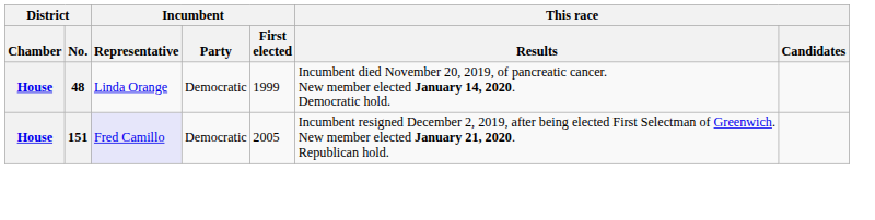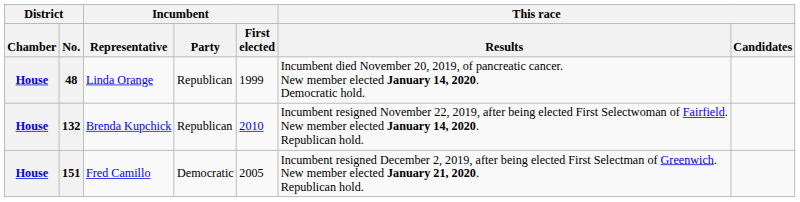48 | Incumbent / Party: Democratic -> Republican
+ row: House | 132 | Brenda Kupchick | Republican | 2010 | Incumbent resigned November 22, 2019, after being elected First Selectwoman of Fairfield. New member elected January 14, 2020. Republican hold.
151 | Incumbent / Representative: lavender background -> no background
